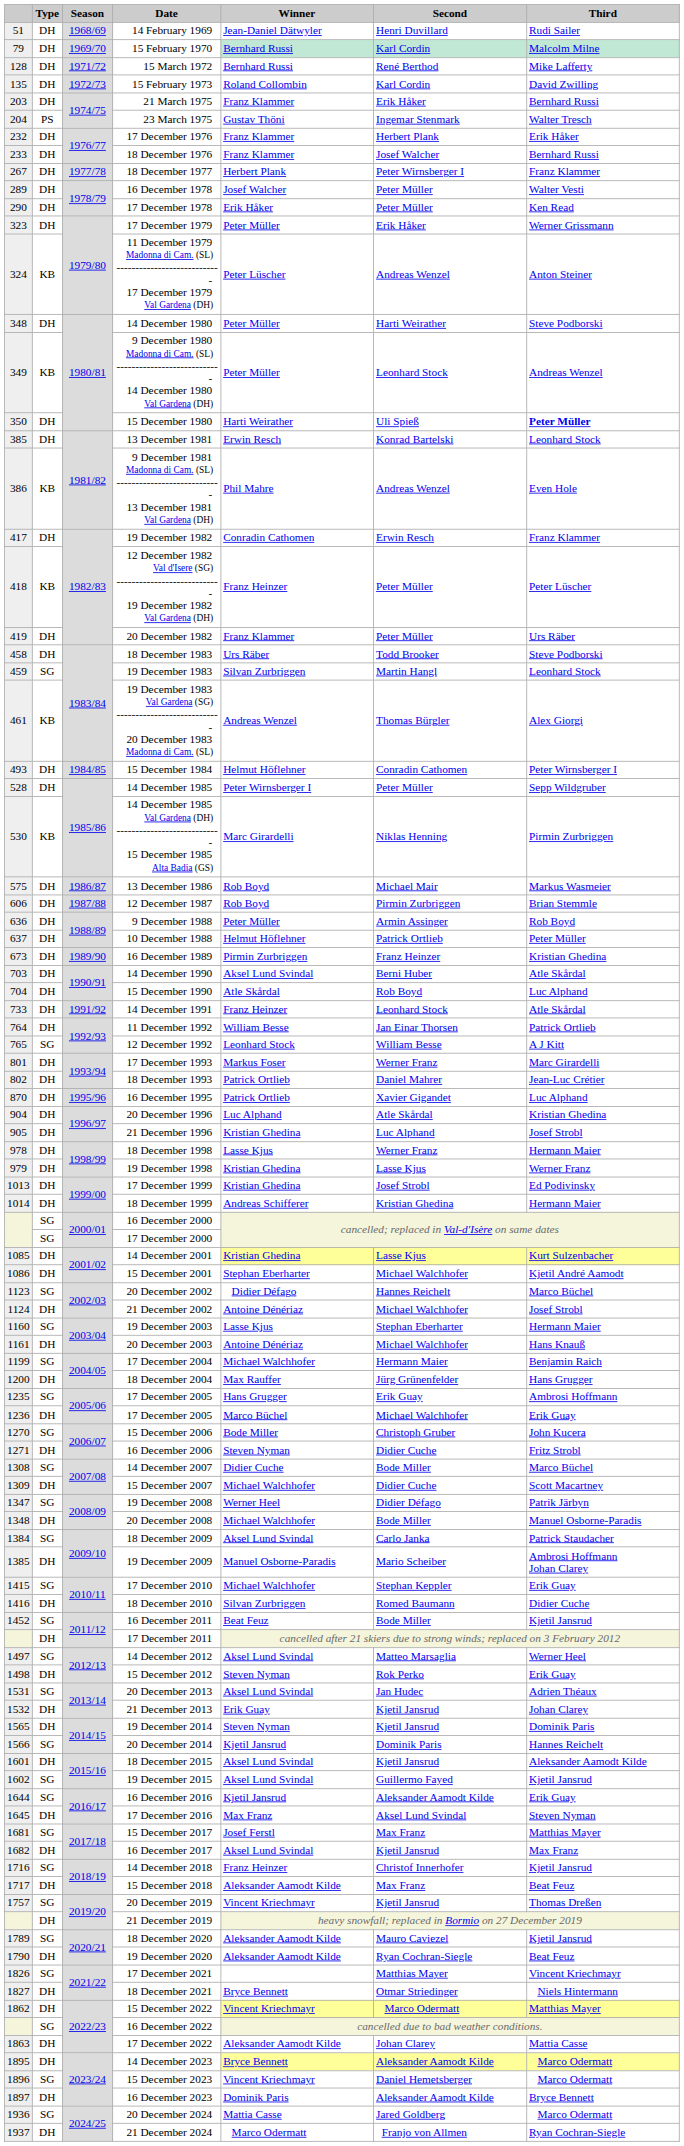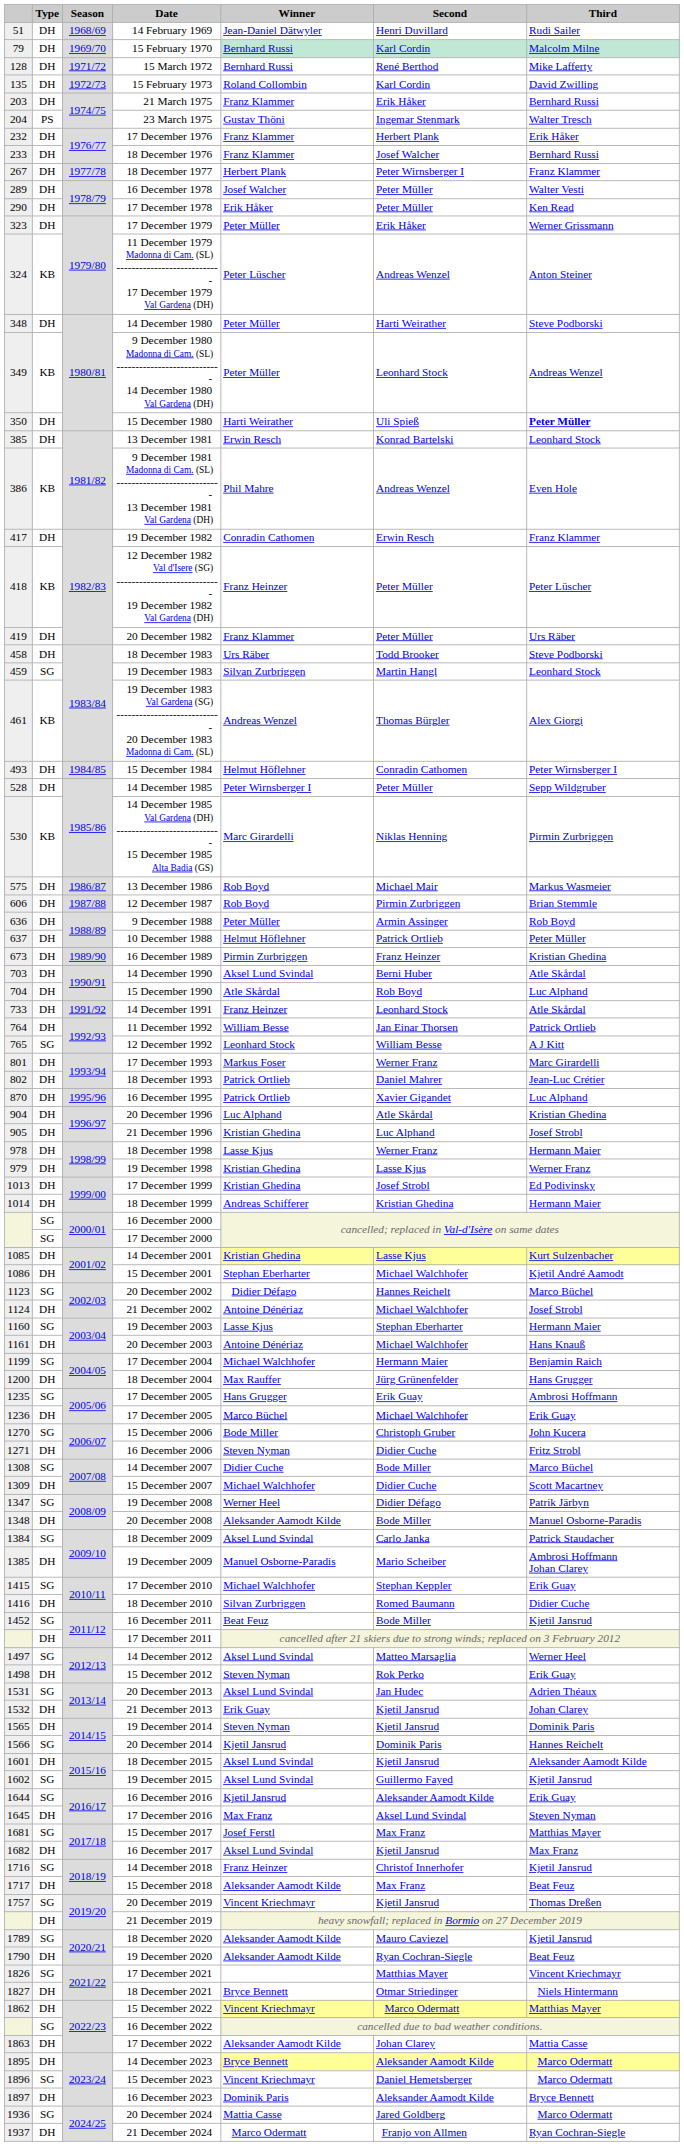20 December 2008 | Winner: Michael Walchhofer -> Aleksander Aamodt Kilde
